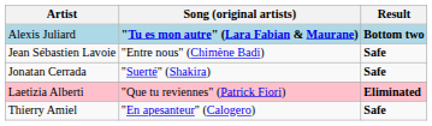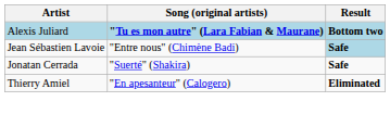Jean Sébastien Lavoie | Result: no background -> lightblue background
- row: Laetizia Alberti | "Que tu reviennes" (Patrick Fiori) | Eliminated
Thierry Amiel | Result: Safe -> Eliminated
